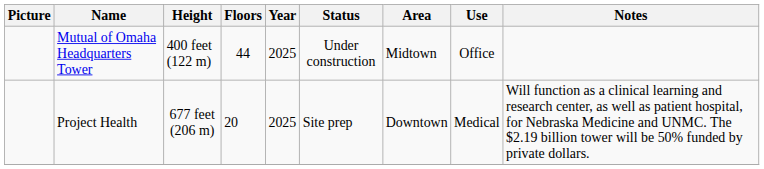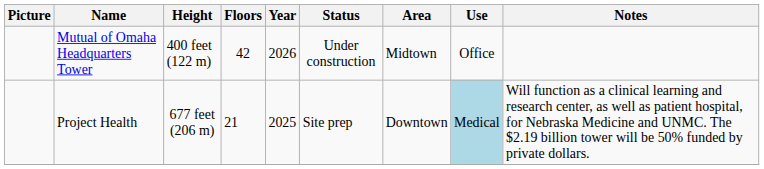Mutual of Omaha Headquarters Tower | Floors: 44 -> 42
Mutual of Omaha Headquarters Tower | Year: 2025 -> 2026
Project Health | Floors: 20 -> 21
Project Health | Use: no background -> lightblue background
